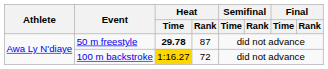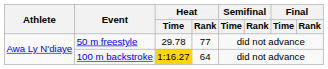50 m freestyle | Heat / Time: bold -> normal
50 m freestyle | Heat / Rank: 87 -> 77
100 m backstroke | Heat / Rank: 72 -> 64
